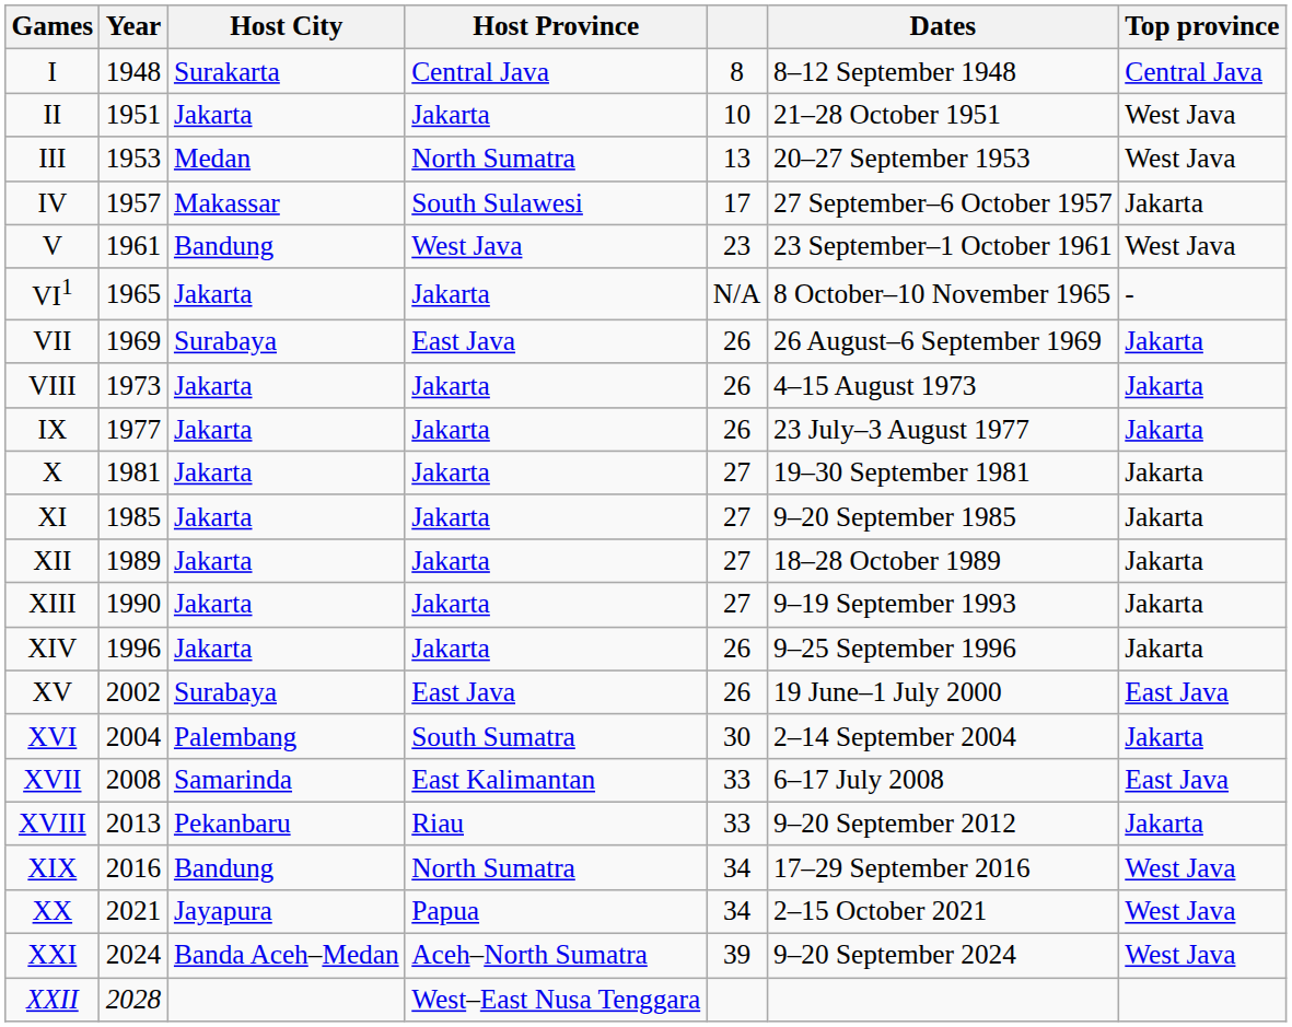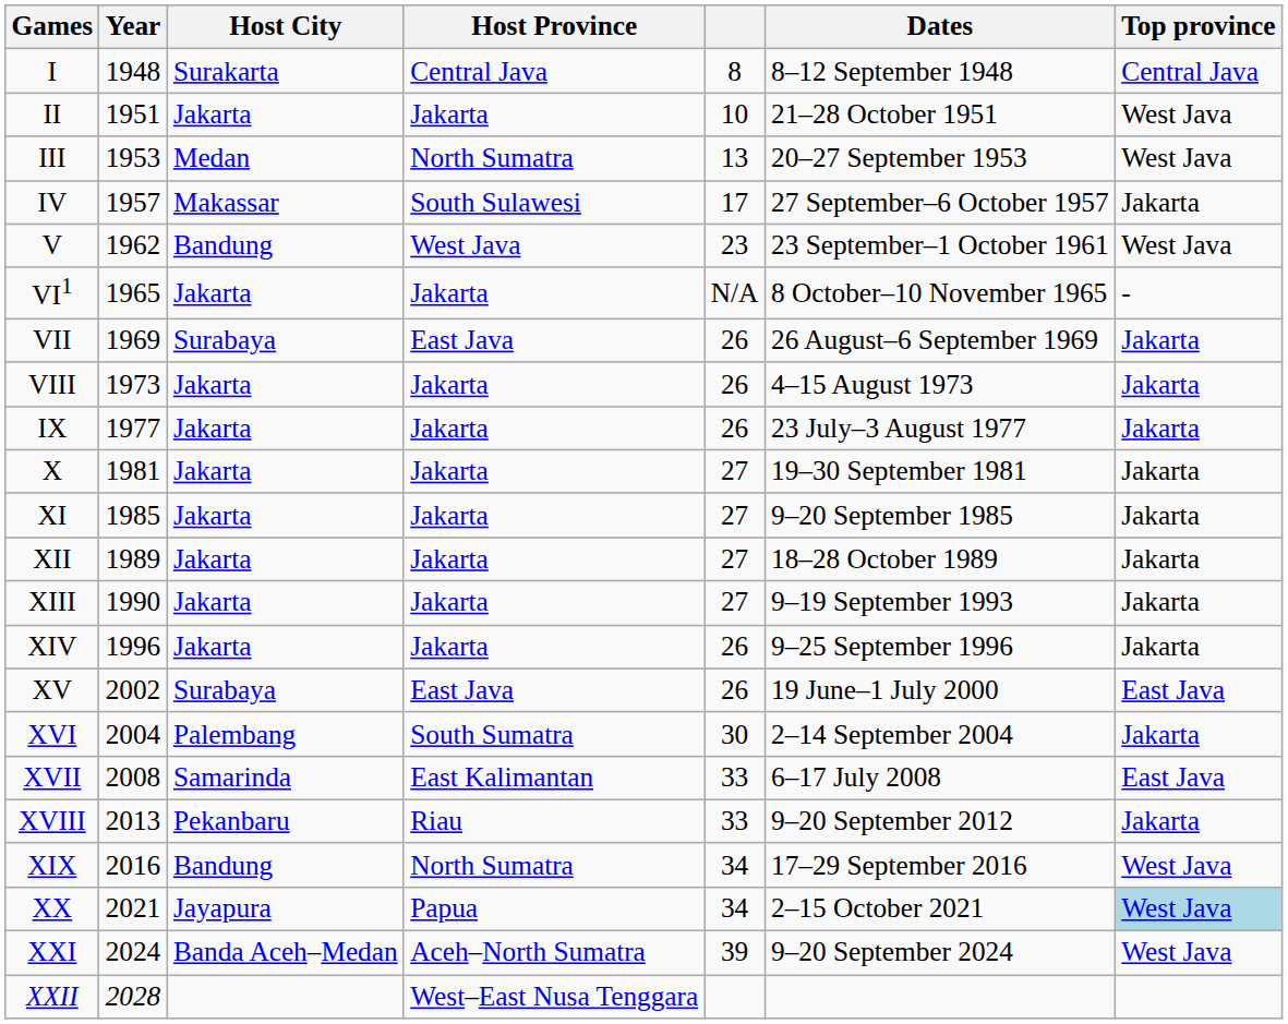V | Year: 1961 -> 1962
XX | Top province: no background -> lightblue background
